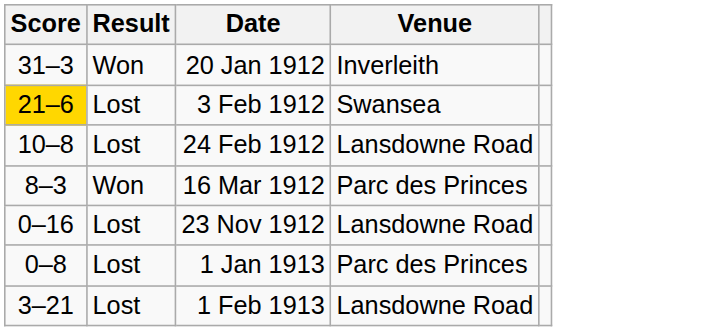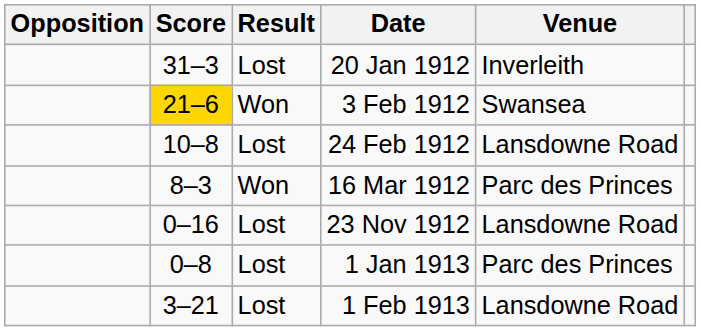+ column: Opposition
20 Jan 1912 | Result: Won -> Lost
3 Feb 1912 | Result: Lost -> Won
